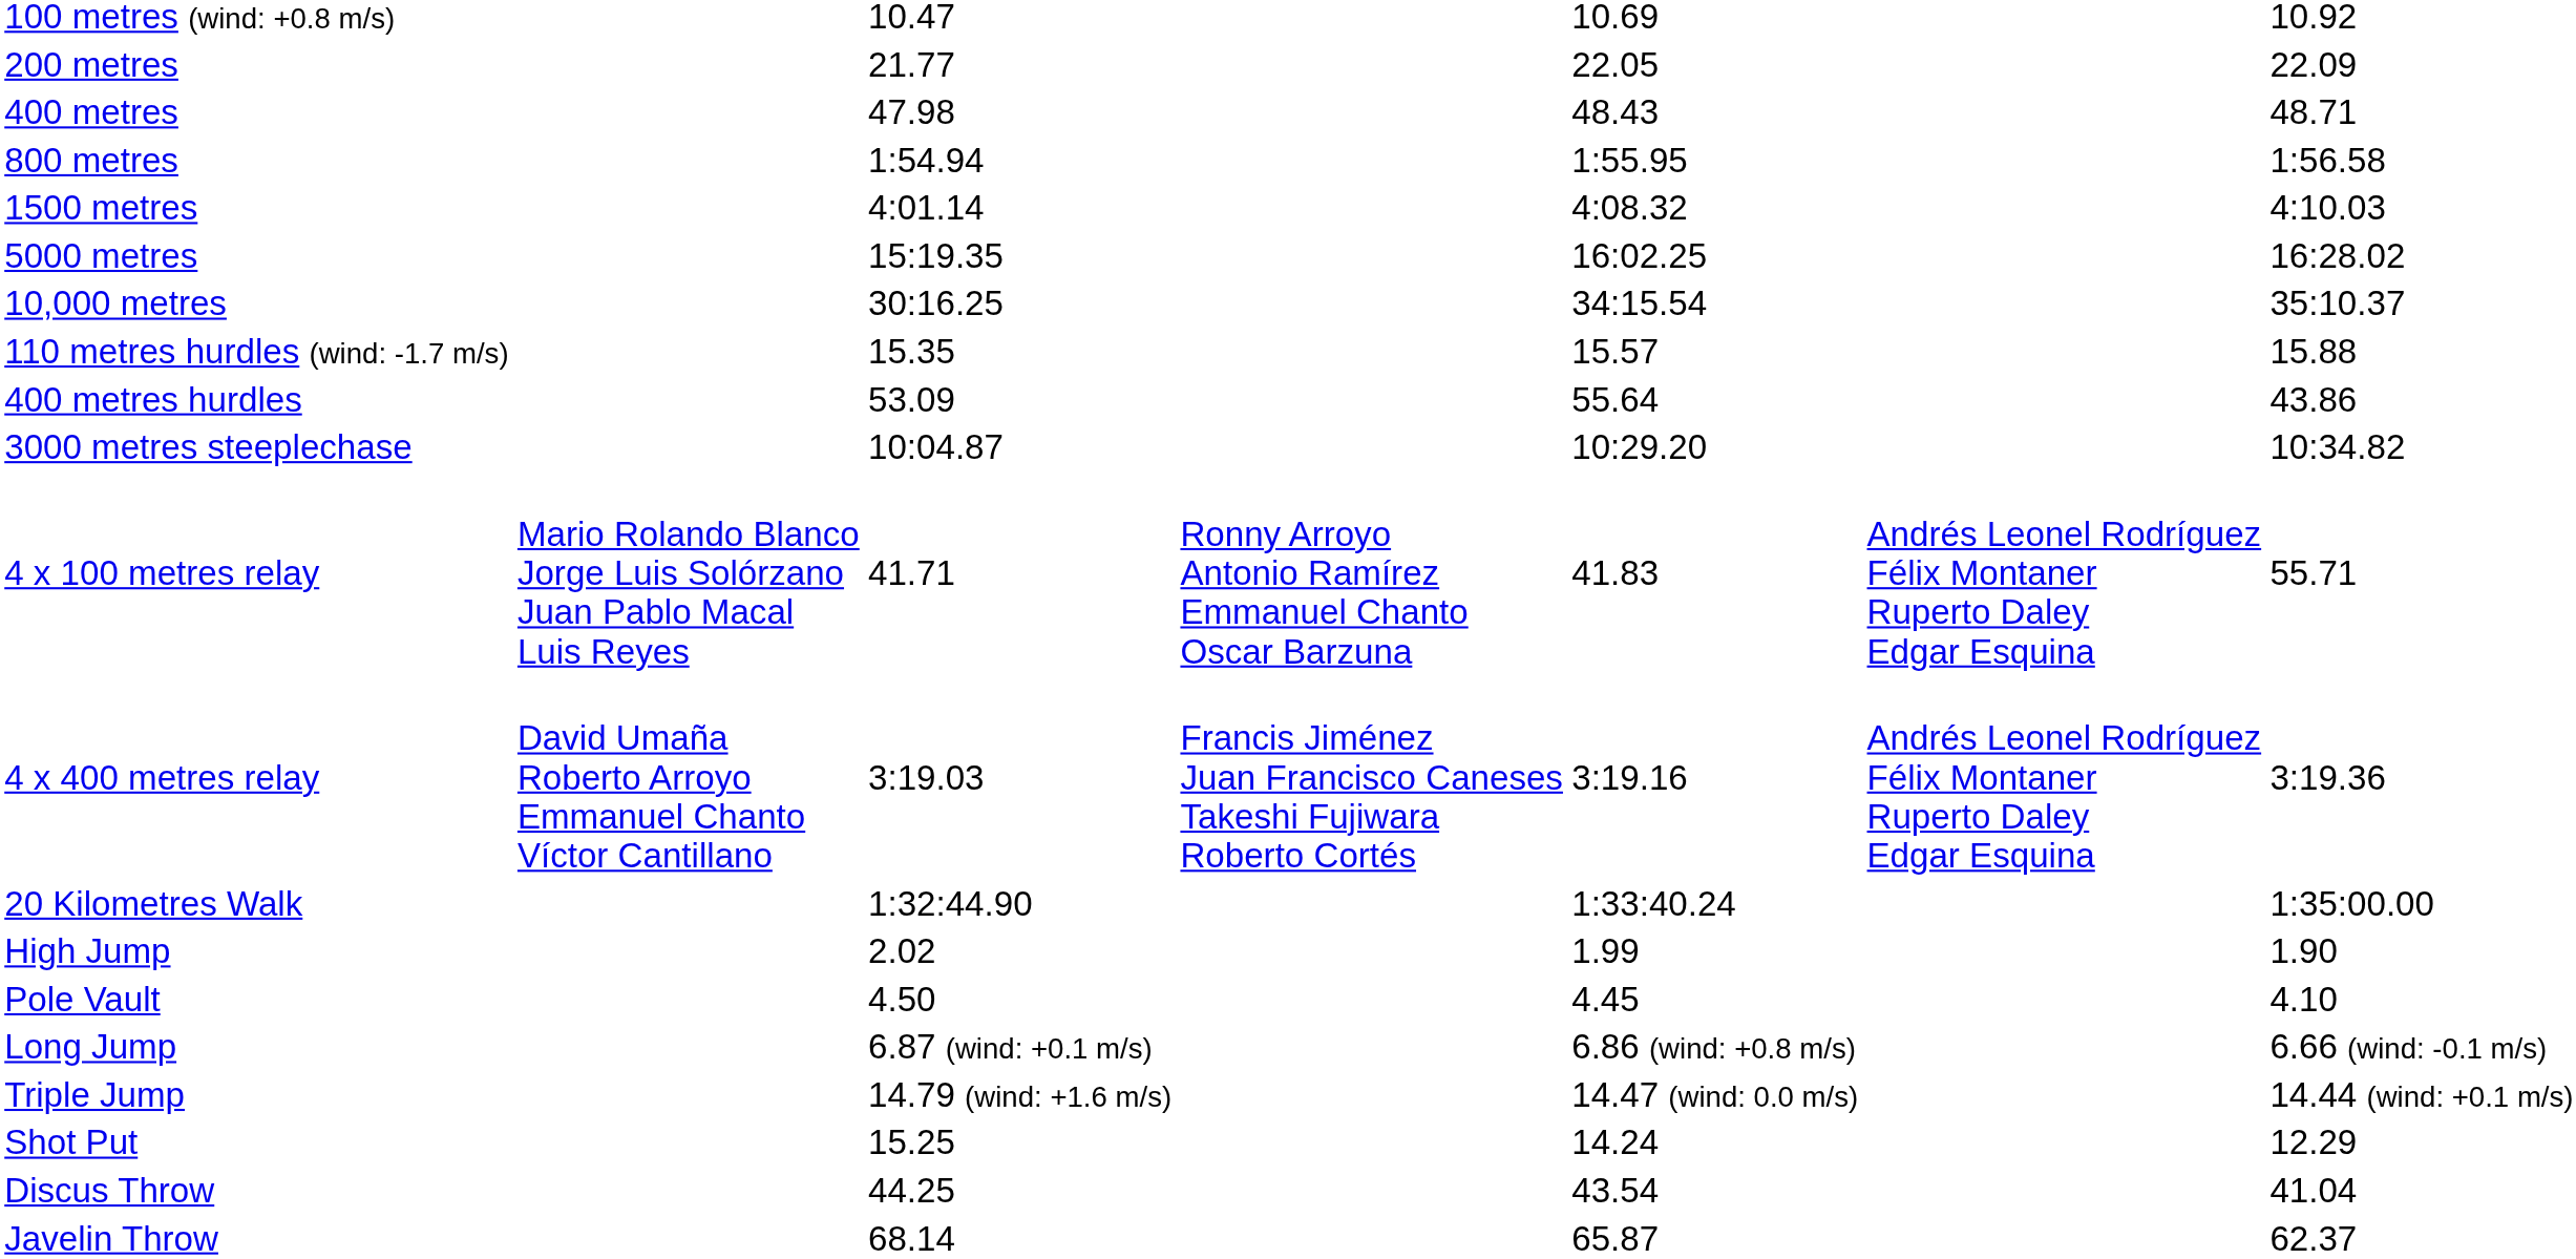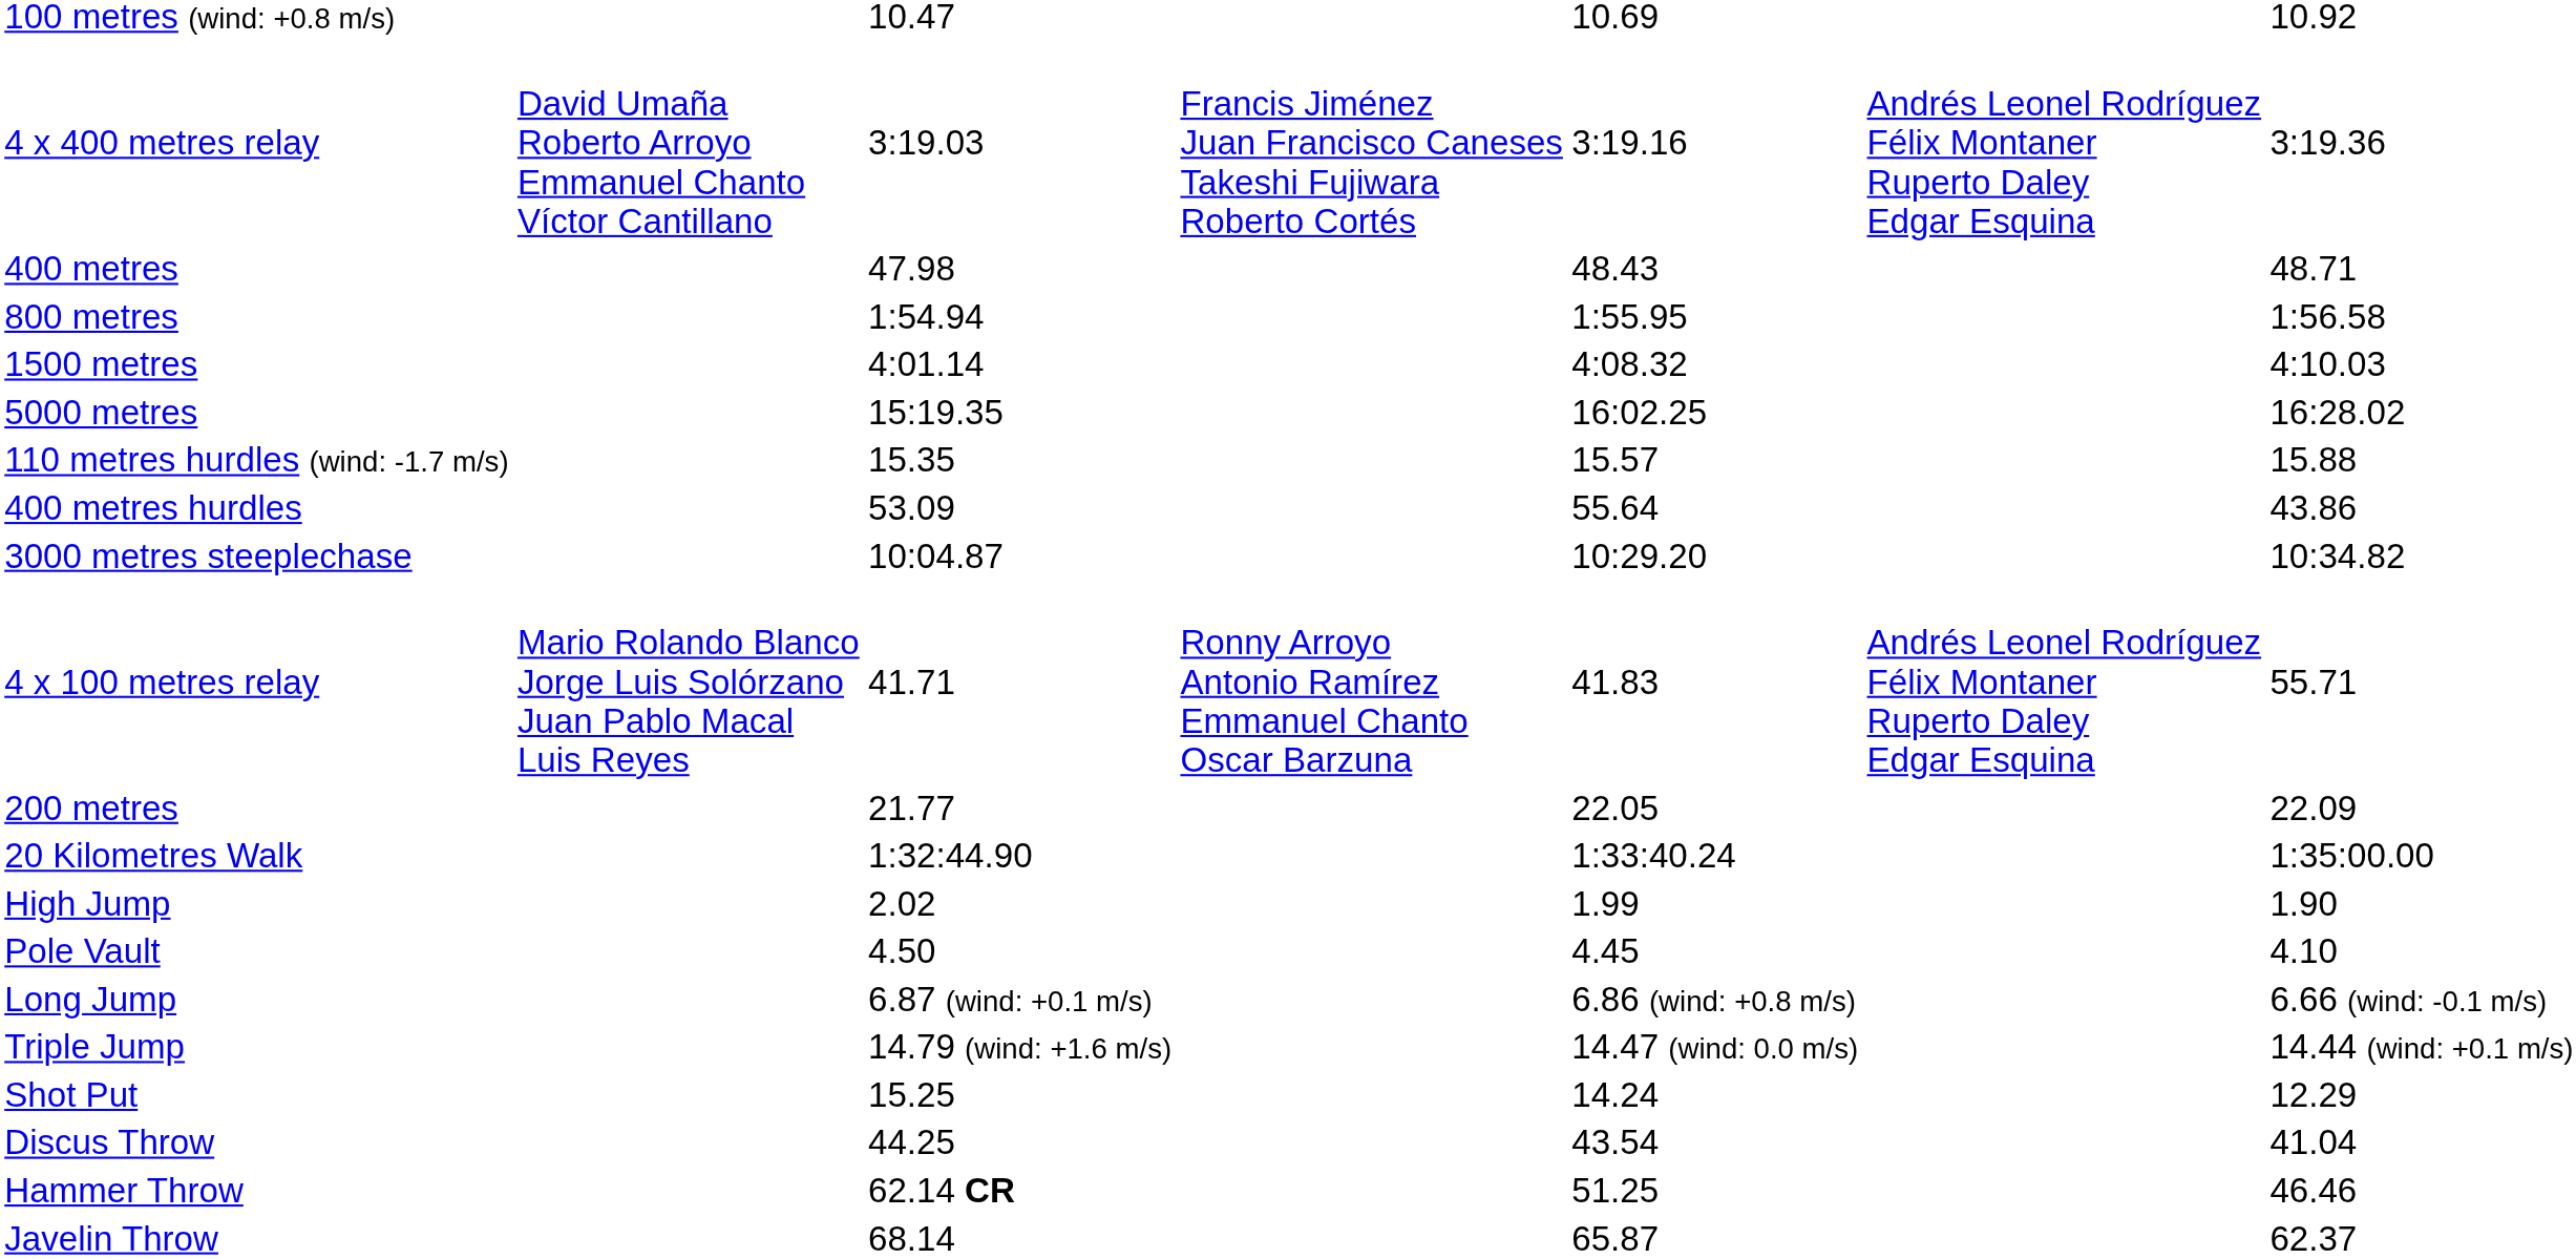rows swapped: 200 metres <-> 4 x 400 metres relay
- row: 10,000 metres | 30:16.25 | 34:15.54 | 35:10.37
+ row: Hammer Throw | 62.14 CR | 51.25 | 46.46
